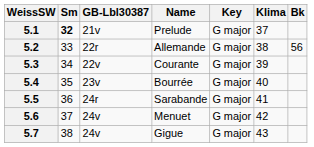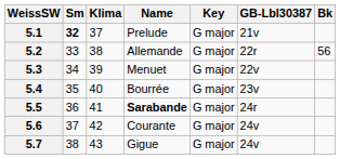columns swapped: Klima <-> GB-Lbl30387
5.3 | Name: Courante -> Menuet
5.5 | Name: normal -> bold
5.6 | Name: Menuet -> Courante
